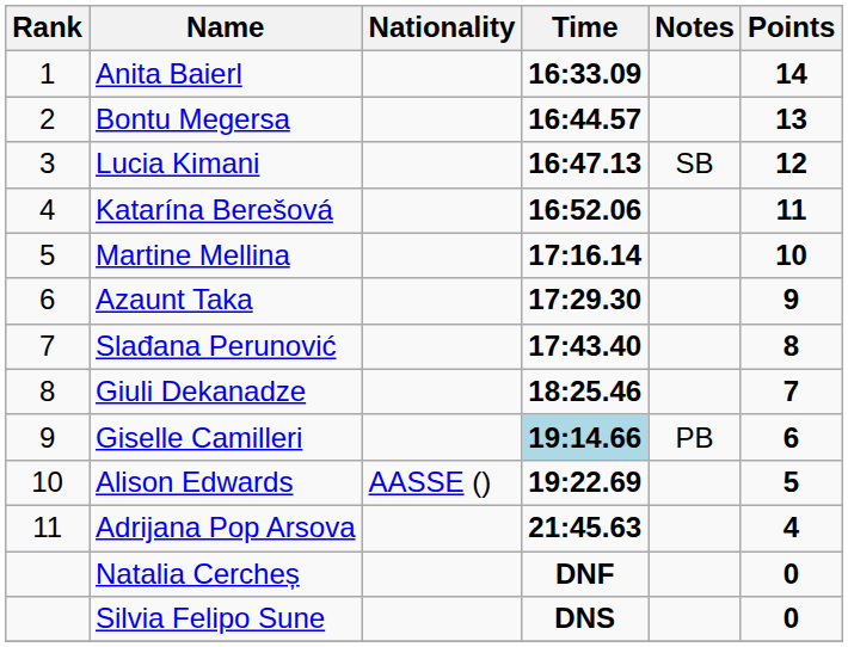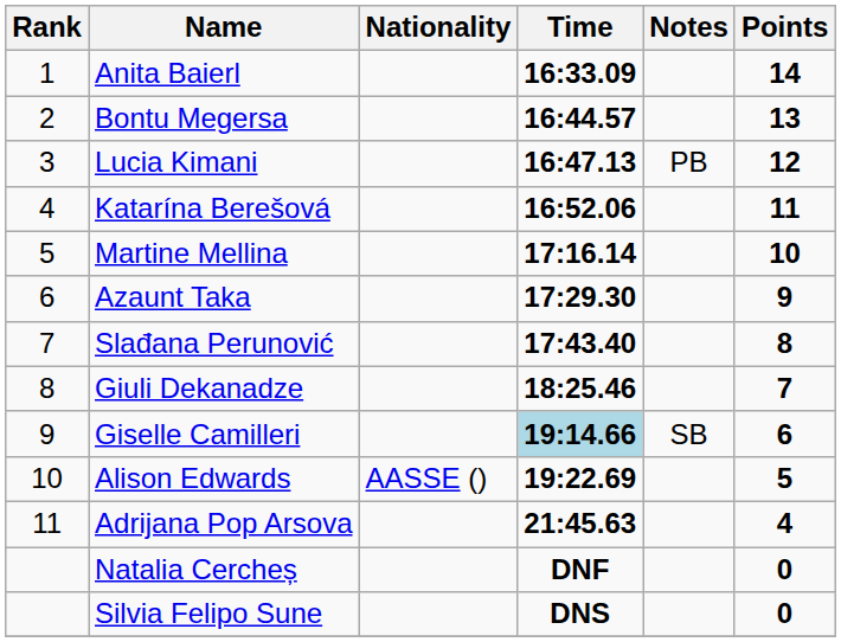Lucia Kimani | Notes: SB -> PB
Giselle Camilleri | Notes: PB -> SB
